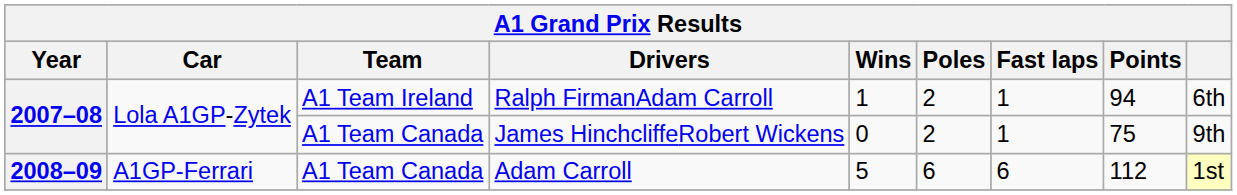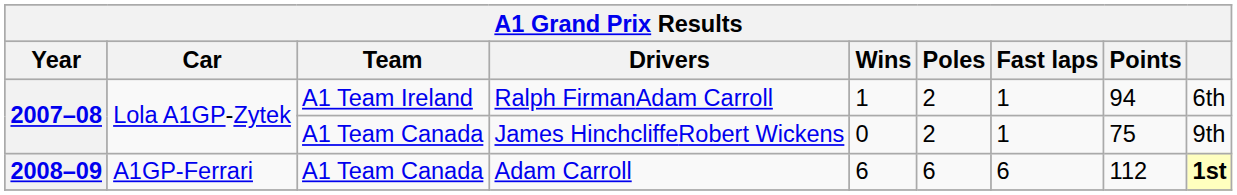Adam Carroll | Wins: 5 -> 6
Adam Carroll | column 9: normal -> bold
